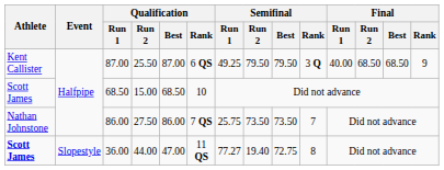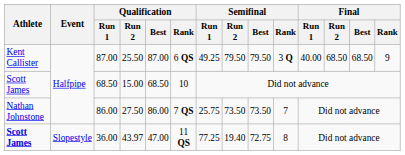36.00 | Qualification / Run 2: 44.00 -> 43.97
36.00 | Semifinal / Run 1: 77.27 -> 77.25
